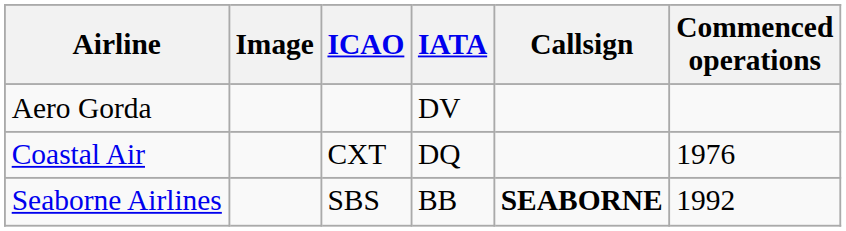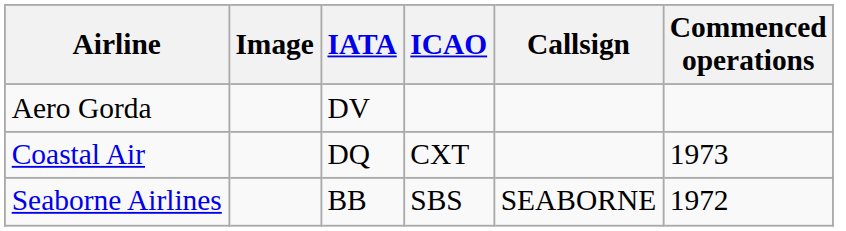columns swapped: IATA <-> ICAO
Coastal Air | Commenced operations: 1976 -> 1973
Seaborne Airlines | Callsign: bold -> normal
Seaborne Airlines | Commenced operations: 1992 -> 1972
